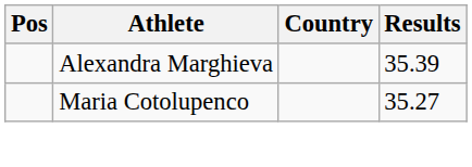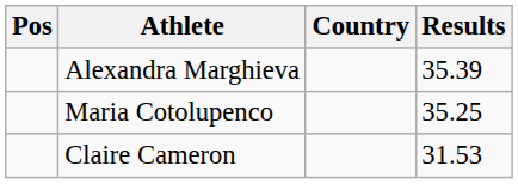Maria Cotolupenco | Results: 35.27 -> 35.25
+ row: Claire Cameron | 31.53
